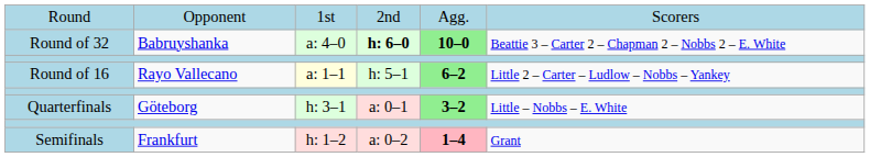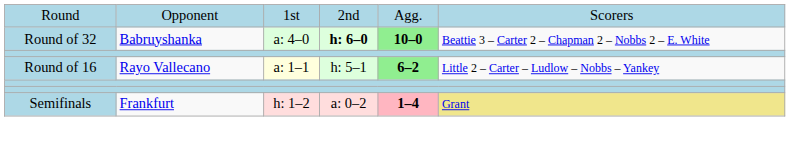- row: Quarterfinals | Göteborg | h: 3–1 | a: 0–1 | 3–2 | Little – Nobbs – E. White
Semifinals | column 6: no background -> khaki background
